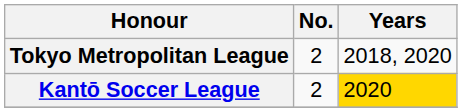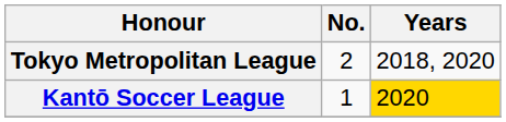Kantō Soccer League | No.: 2 -> 1
